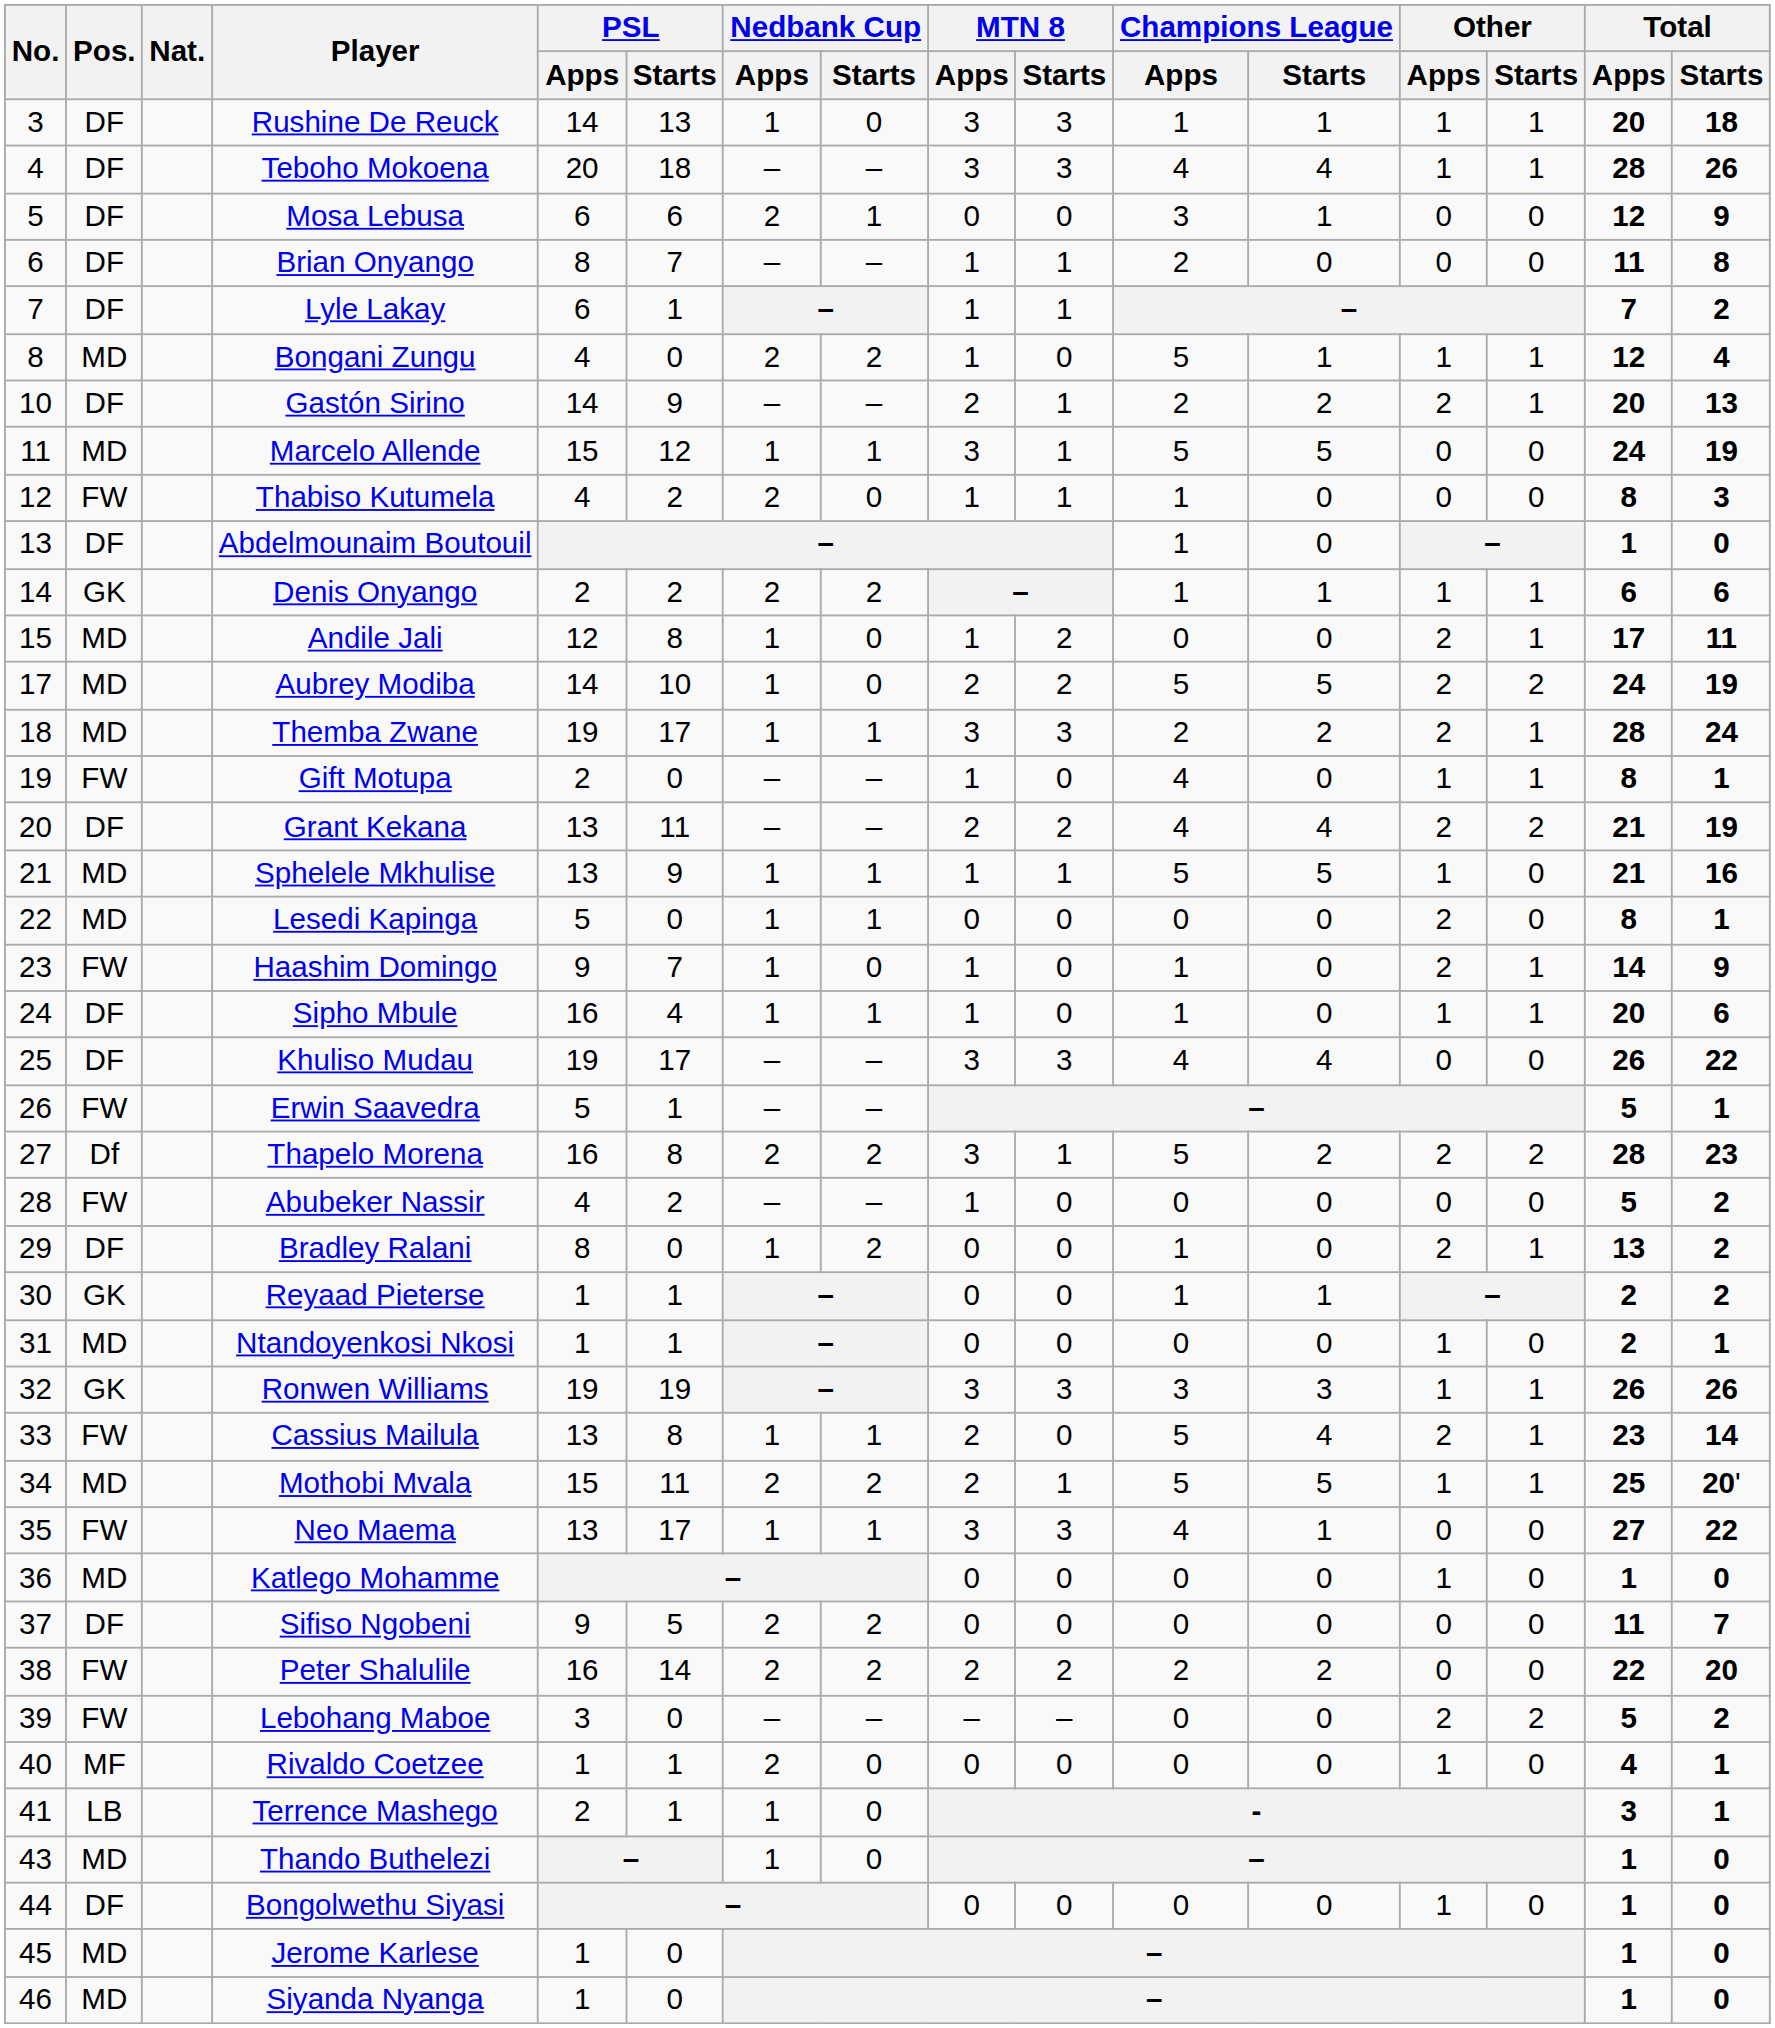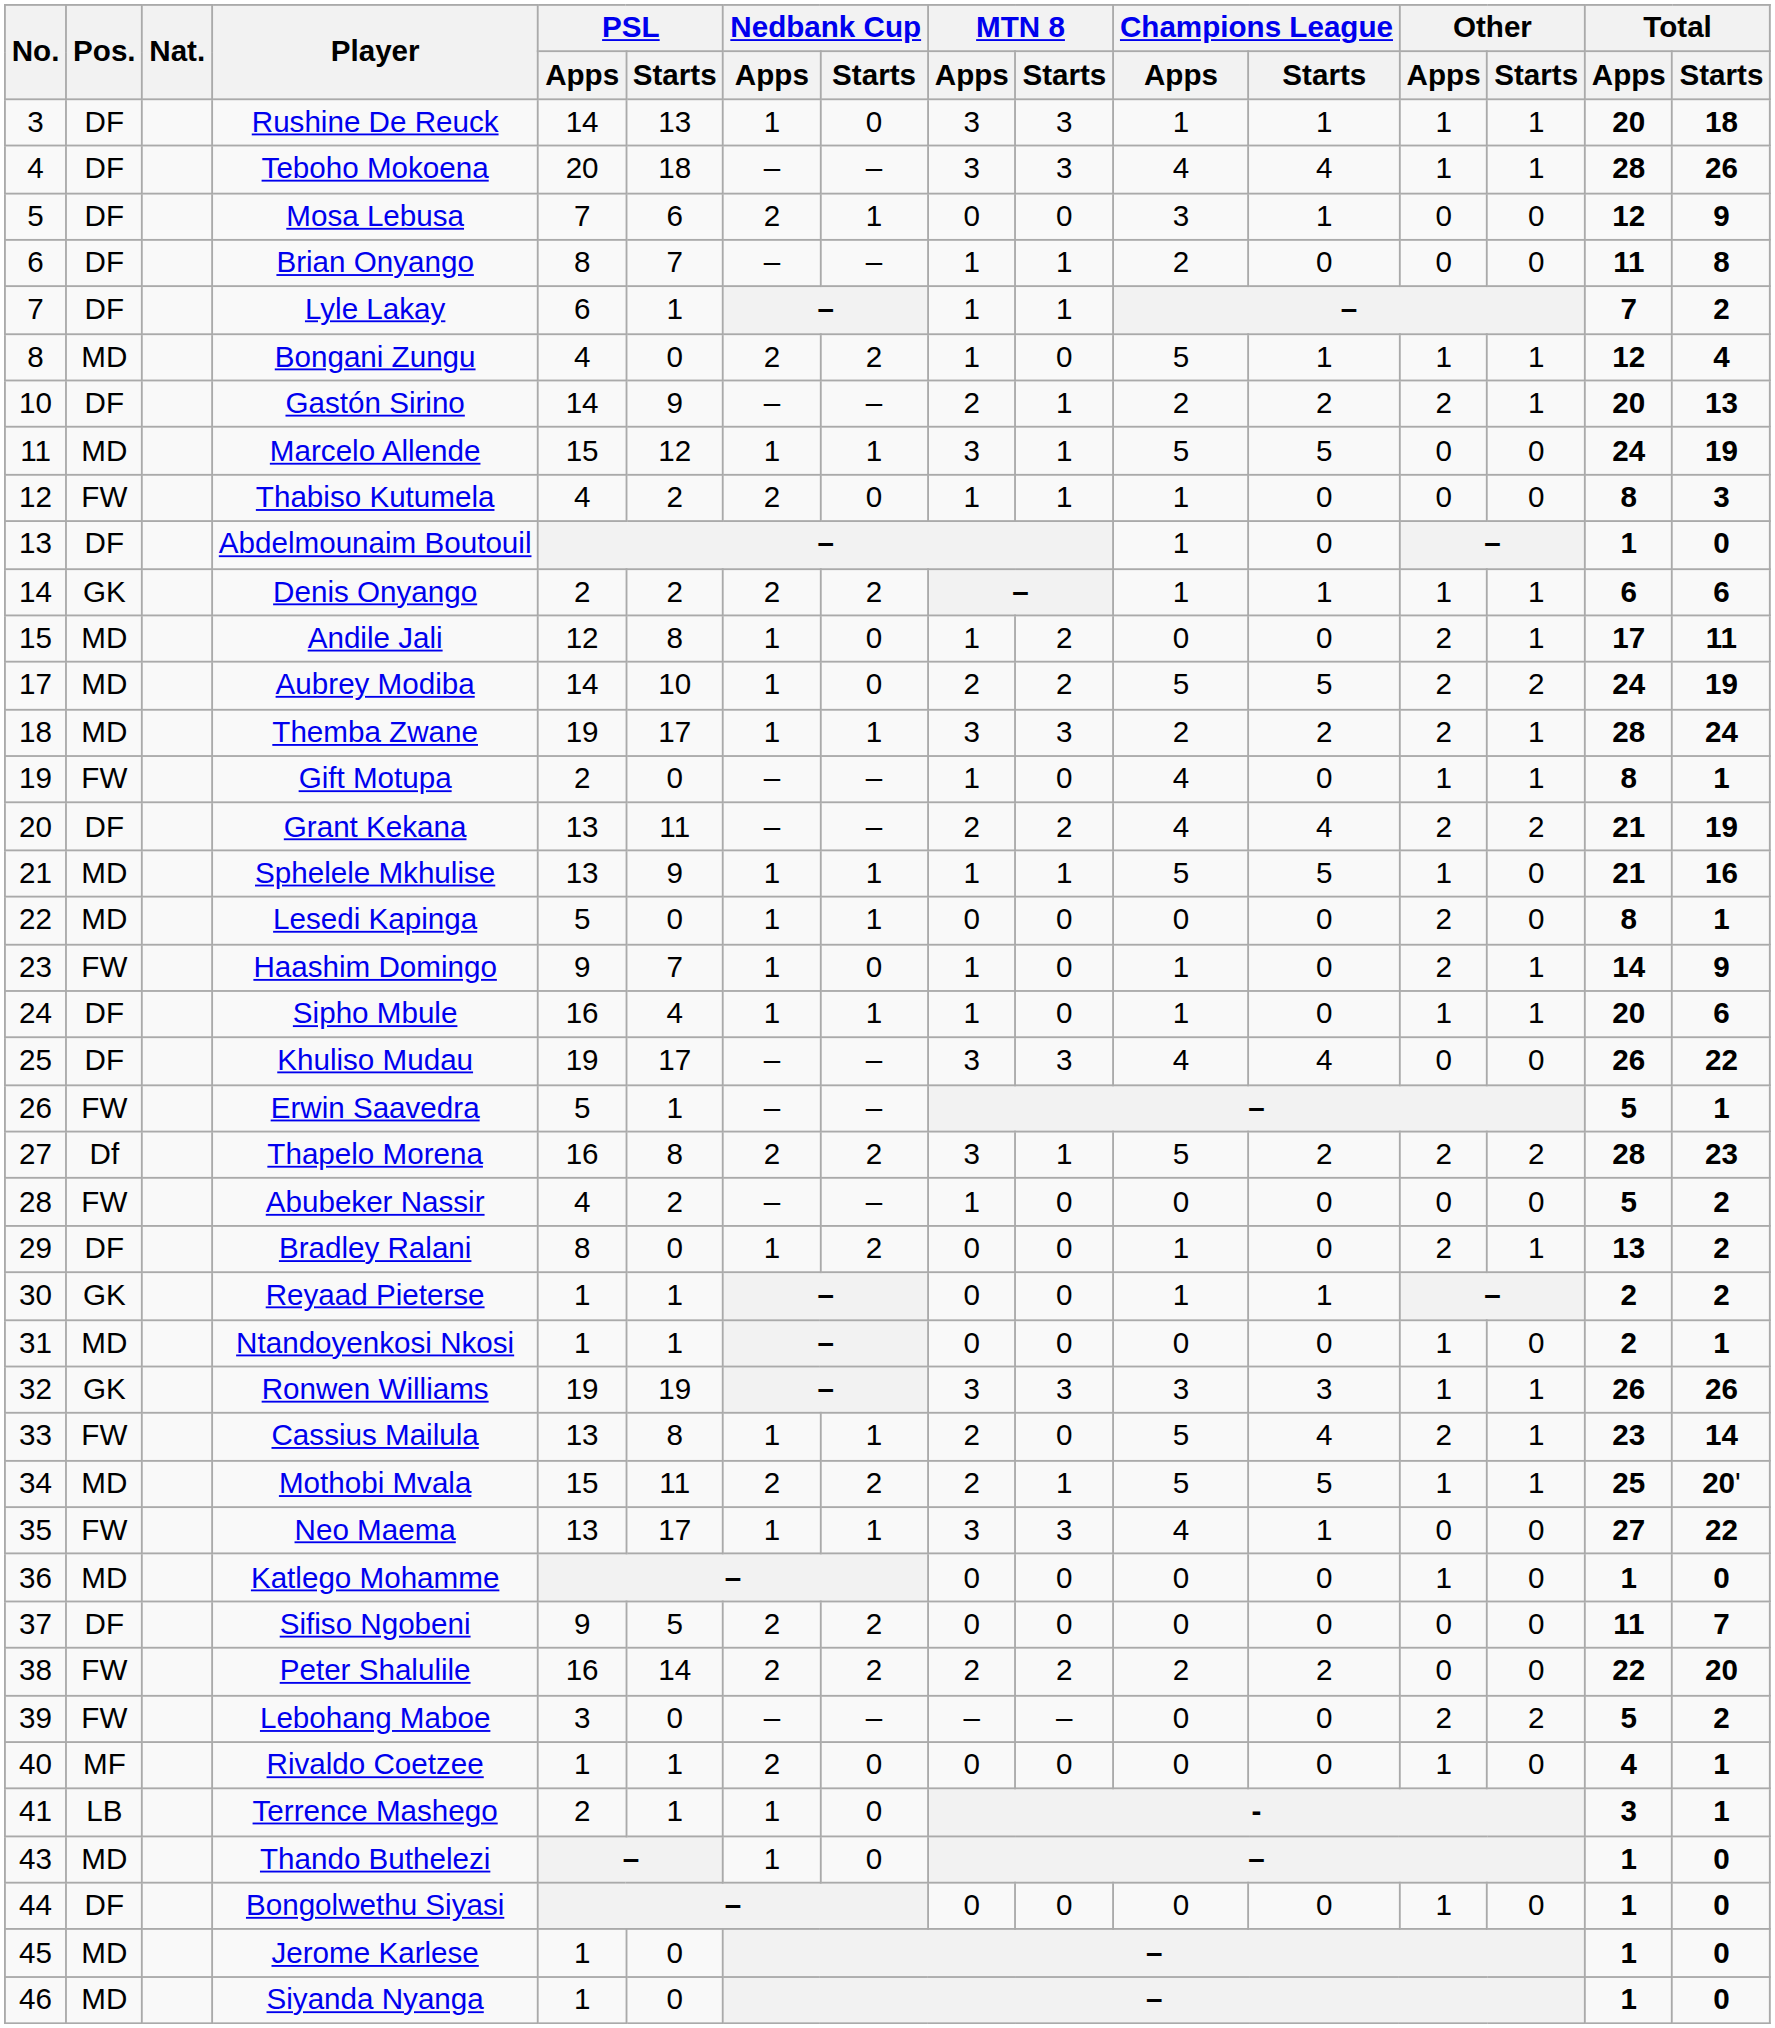Mosa Lebusa | PSL / Apps: 6 -> 7
